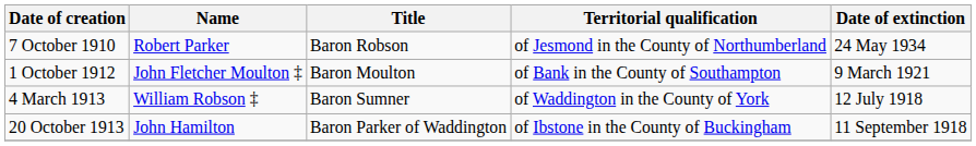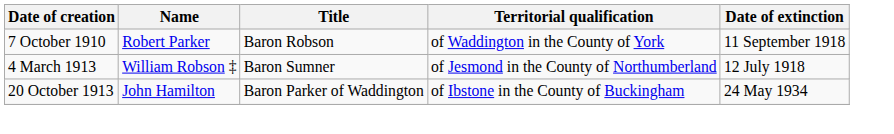7 October 1910 | Territorial qualification: of Jesmond in the County of Northumberland -> of Waddington in the County of York
7 October 1910 | Date of extinction: 24 May 1934 -> 11 September 1918
- row: 1 October 1912 | John Fletcher Moulton ‡ | Baron Moulton | of Bank in the County of Southampton | 9 March 1921
4 March 1913 | Territorial qualification: of Waddington in the County of York -> of Jesmond in the County of Northumberland
20 October 1913 | Date of extinction: 11 September 1918 -> 24 May 1934
